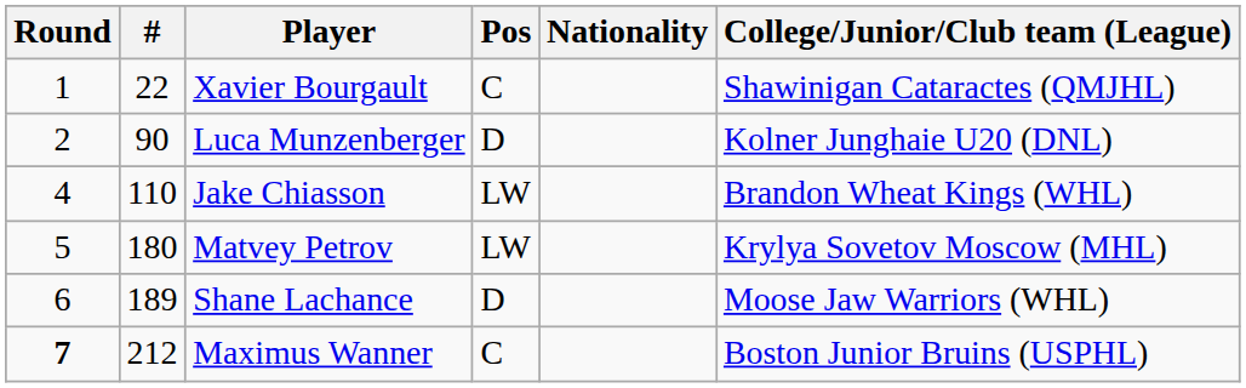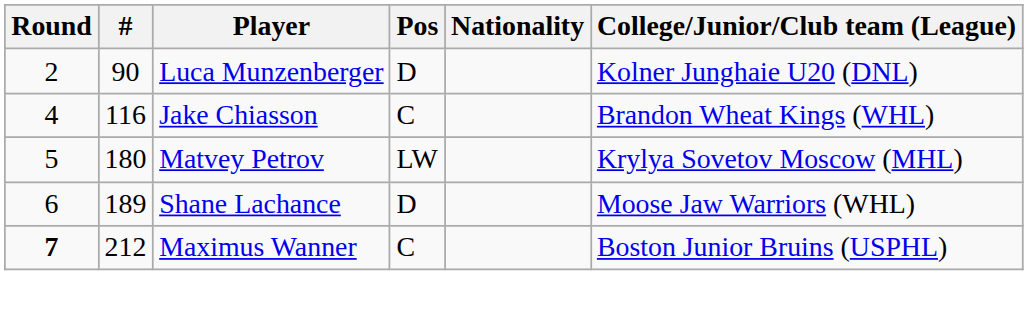- row: 1 | 22 | Xavier Bourgault | C | Shawinigan Cataractes (QMJHL)
Jake Chiasson | #: 110 -> 116
Jake Chiasson | Pos: LW -> C
